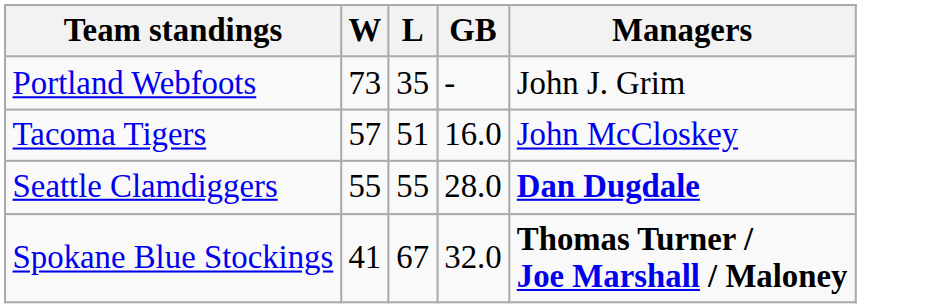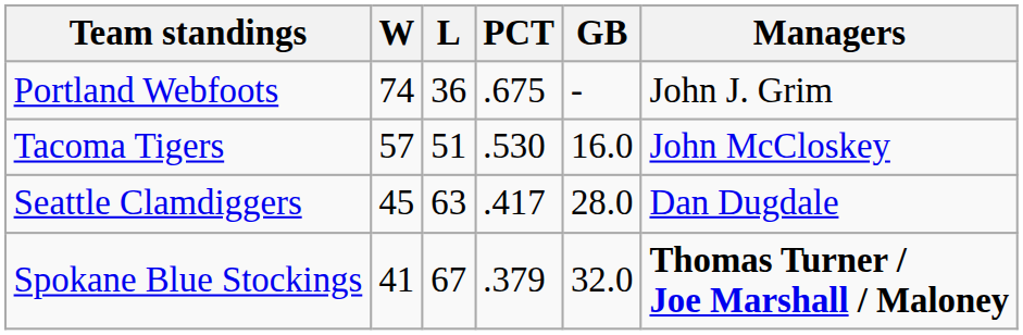+ column: PCT | .675 | .530 | .417 | .379
Portland Webfoots | W: 73 -> 74
Portland Webfoots | L: 35 -> 36
Seattle Clamdiggers | W: 55 -> 45
Seattle Clamdiggers | L: 55 -> 63
Seattle Clamdiggers | Managers: bold -> normal
